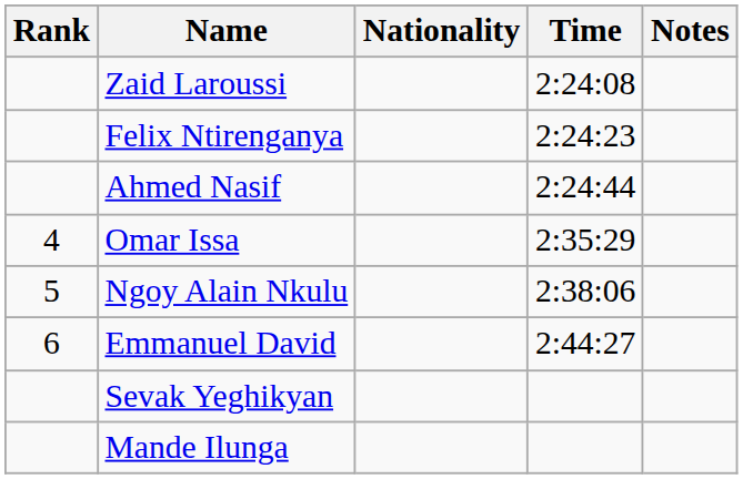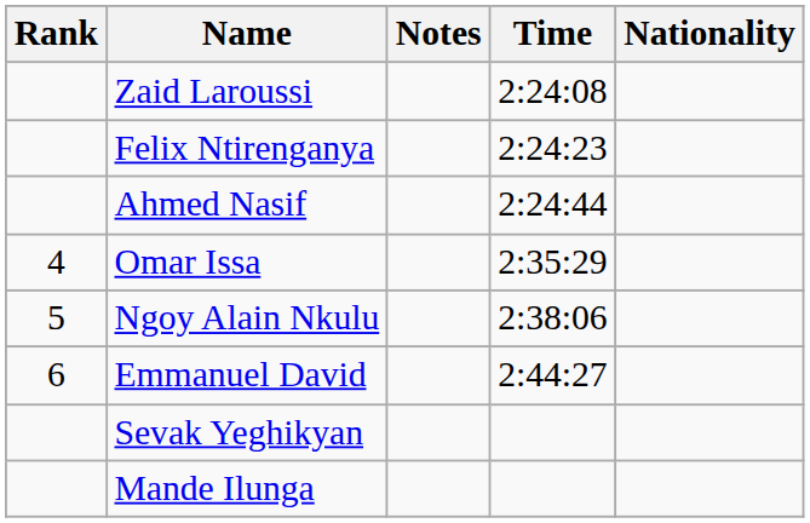columns swapped: Nationality <-> Notes
